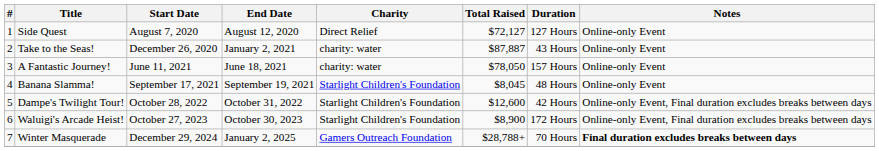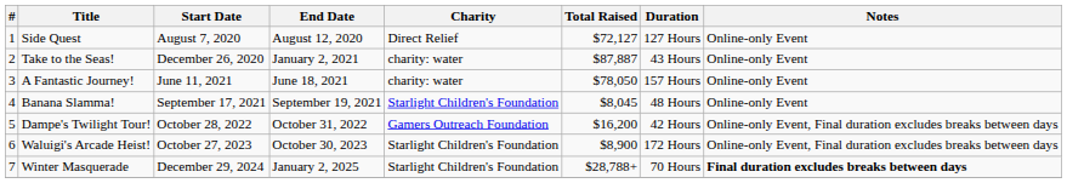Dampe's Twilight Tour! | Charity: Starlight Children's Foundation -> Gamers Outreach Foundation
Dampe's Twilight Tour! | Total Raised: $12,600 -> $16,200
Winter Masquerade | Charity: Gamers Outreach Foundation -> Starlight Children's Foundation
